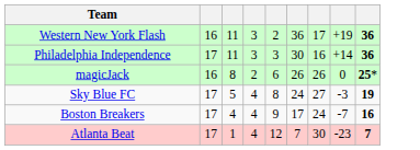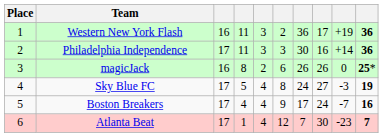+ column: Place | 1 | 2 | 3 | 4 | 5 | 6
